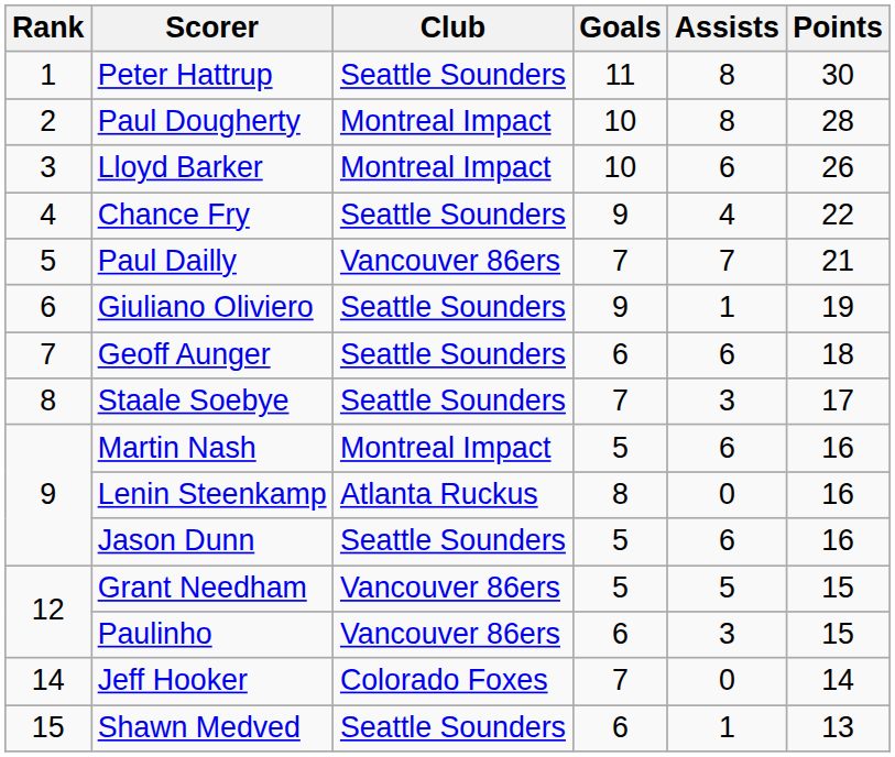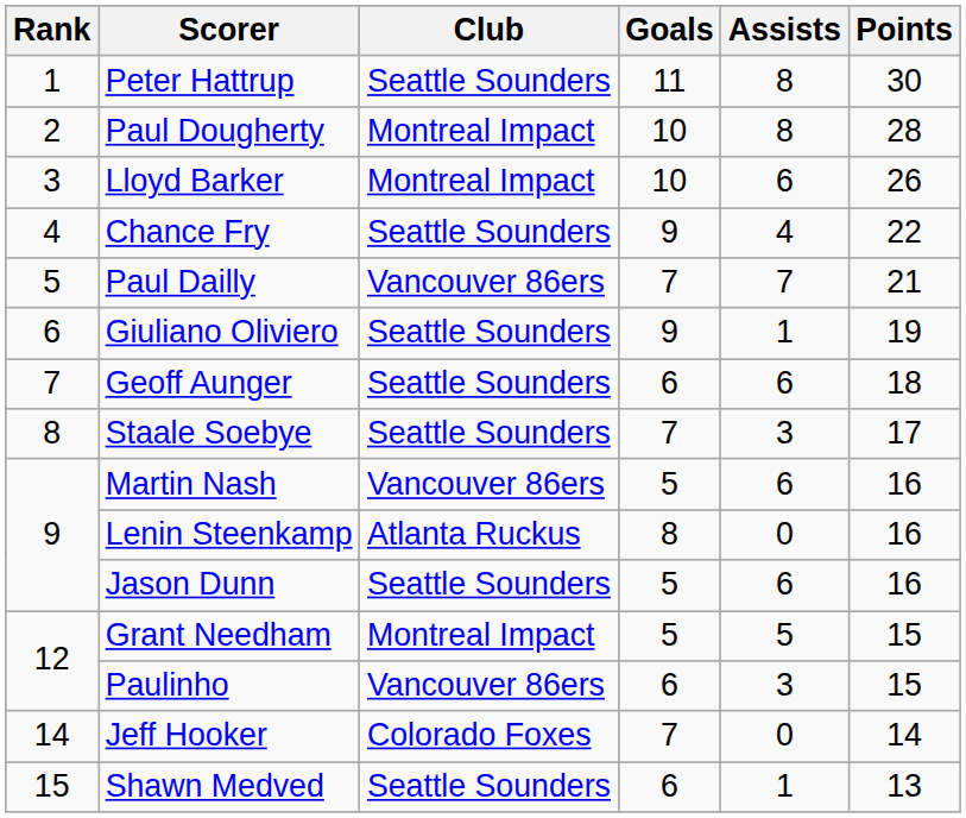Martin Nash | Club: Montreal Impact -> Vancouver 86ers
Grant Needham | Club: Vancouver 86ers -> Montreal Impact
